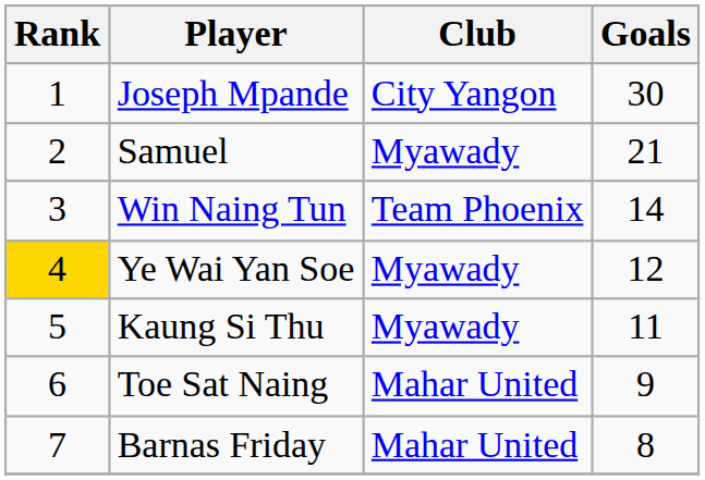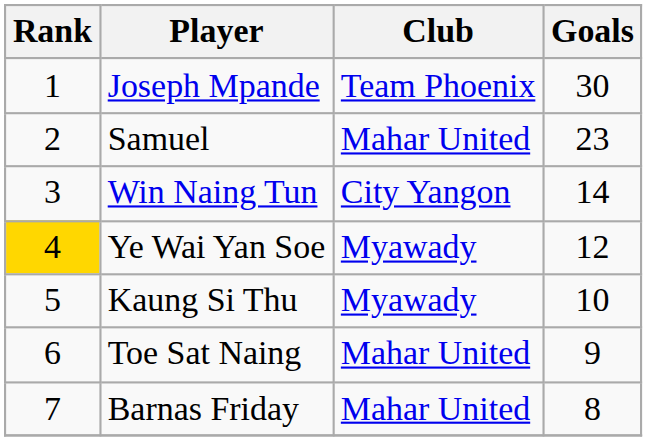Joseph Mpande | Club: City Yangon -> Team Phoenix
Samuel | Club: Myawady -> Mahar United
Samuel | Goals: 21 -> 23
Win Naing Tun | Club: Team Phoenix -> City Yangon
Kaung Si Thu | Goals: 11 -> 10
